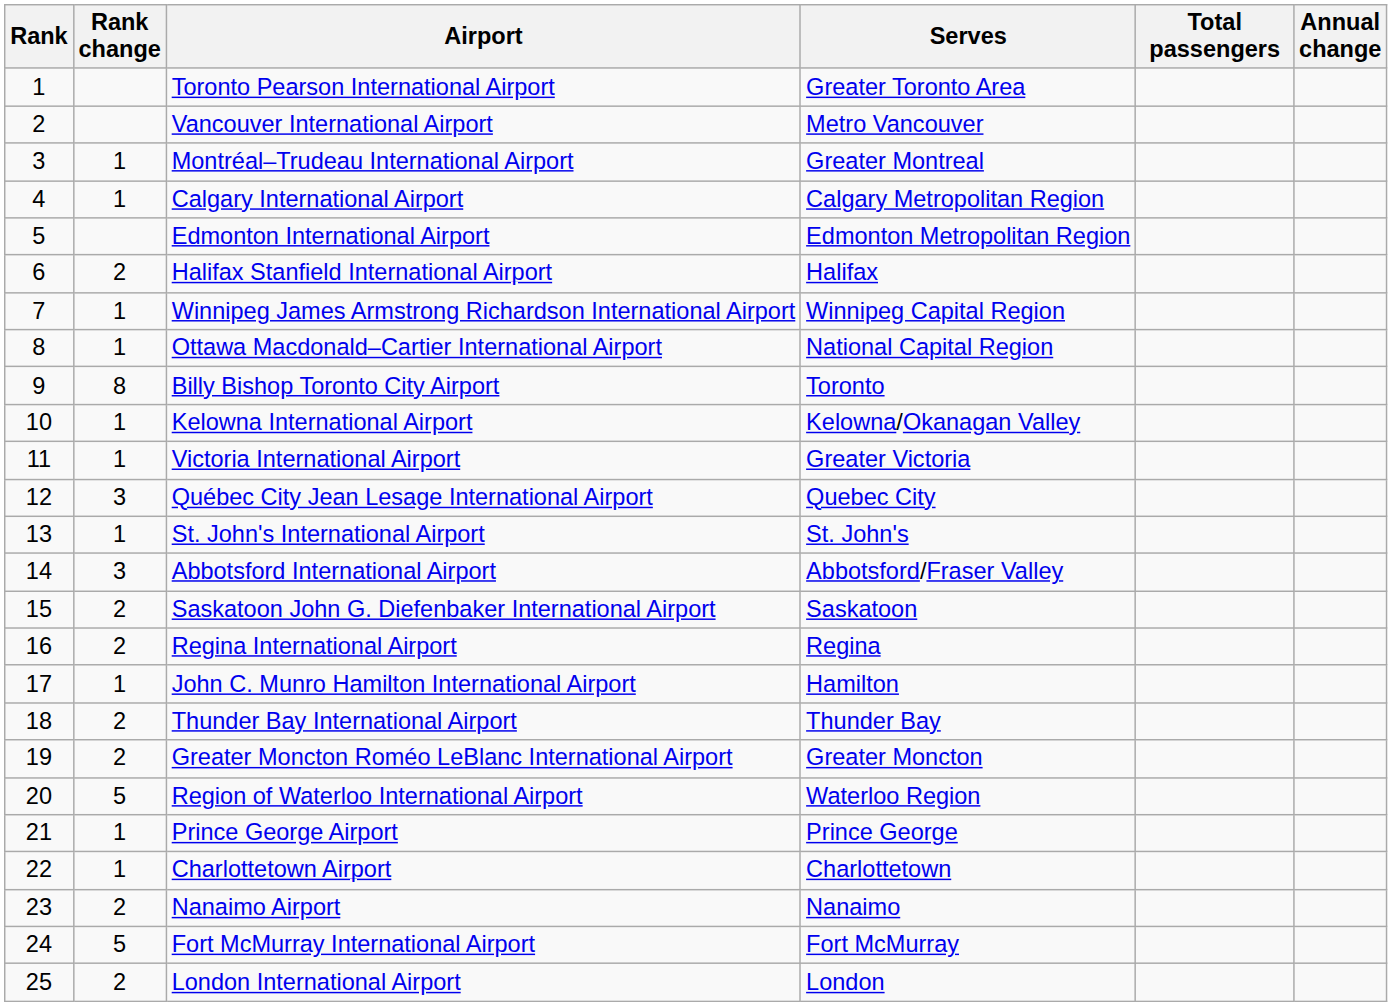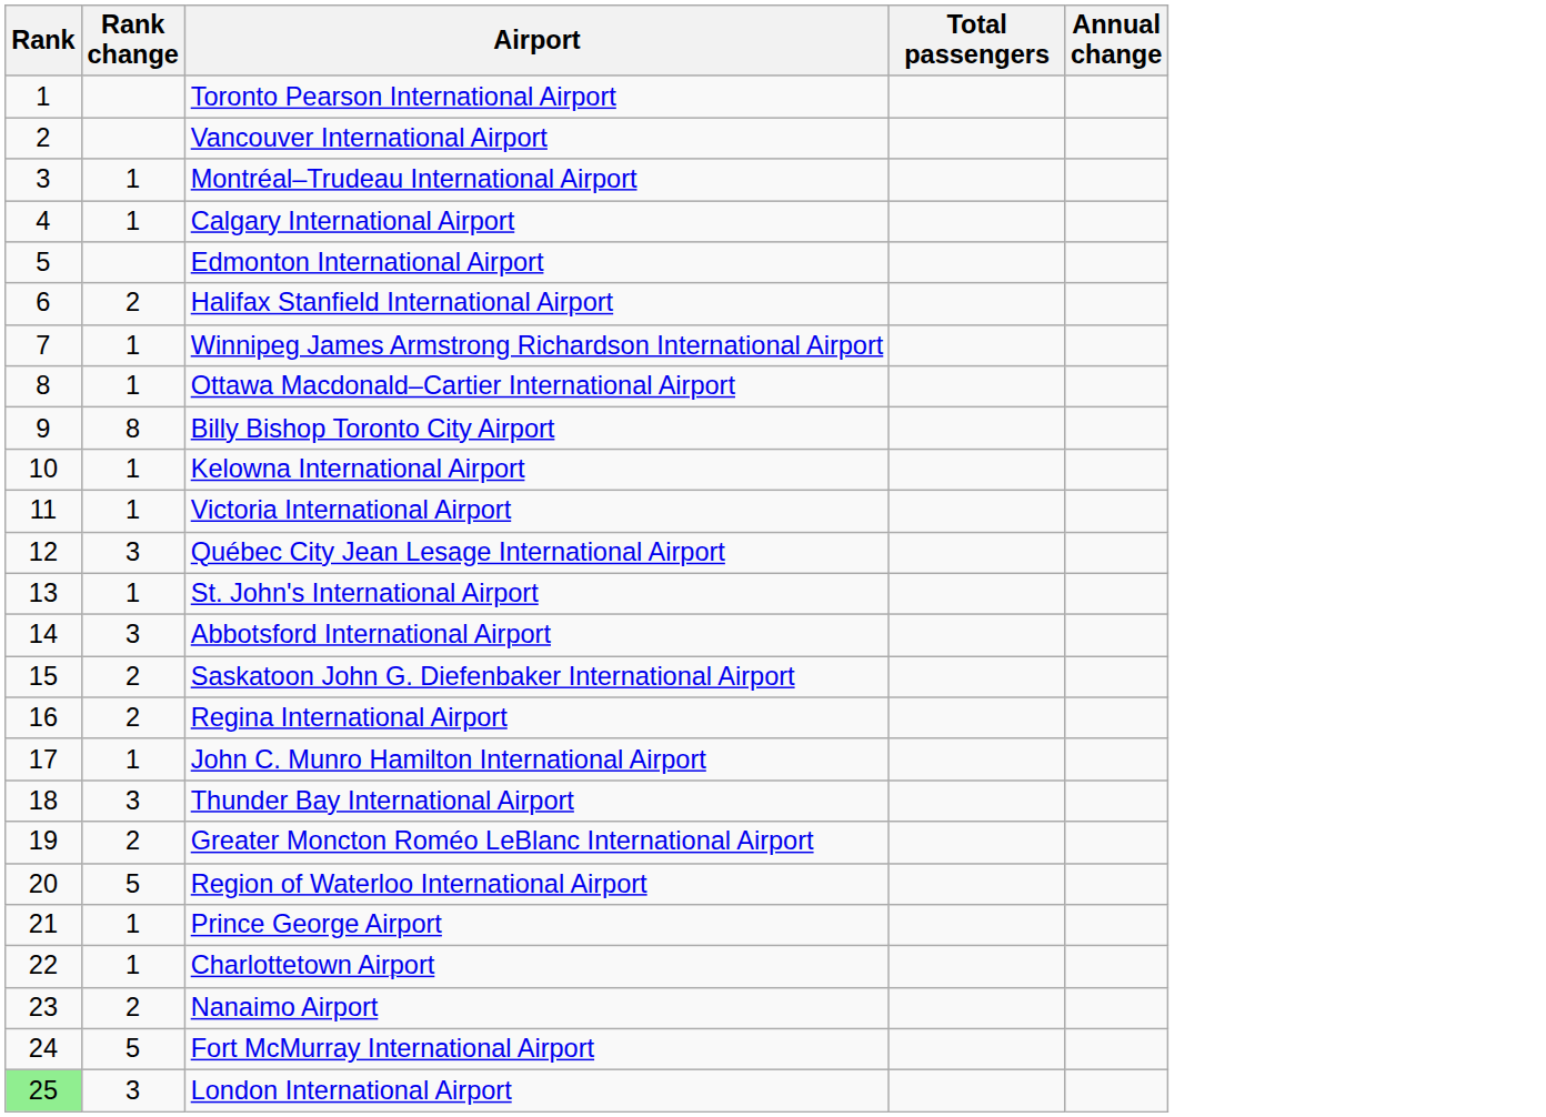- column: Serves | Greater Toronto Area | Metro Vancouver | Greater Montreal | Calgary Metropolitan Region | Edmonton Metropolitan Region | Halifax | Winnipeg Capital Region | National Capital Region | Toronto | Kelowna/Okanagan Valley | Greater Victoria | Quebec City | St. John's | Abbotsford/Fraser Valley | Saskatoon | Regina | Hamilton | Thunder Bay | Greater Moncton | Waterloo Region | Prince George | Charlottetown | Nanaimo | Fort McMurray | London
Thunder Bay International Airport | Rank change: 2 -> 3
London International Airport | Rank: no background -> lightgreen background
London International Airport | Rank change: 2 -> 3
